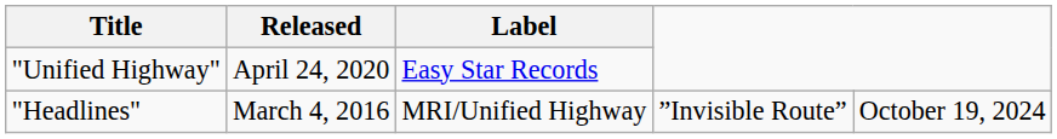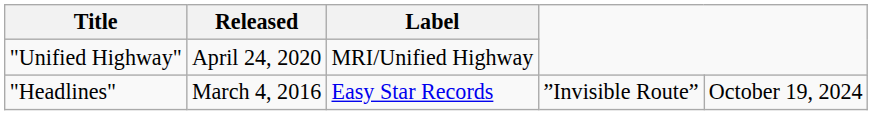"Unified Highway" | Label: Easy Star Records -> MRI/Unified Highway
"Headlines" | Label: MRI/Unified Highway -> Easy Star Records
